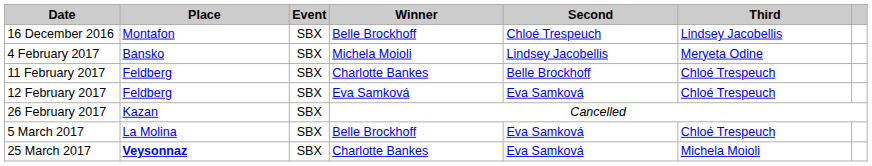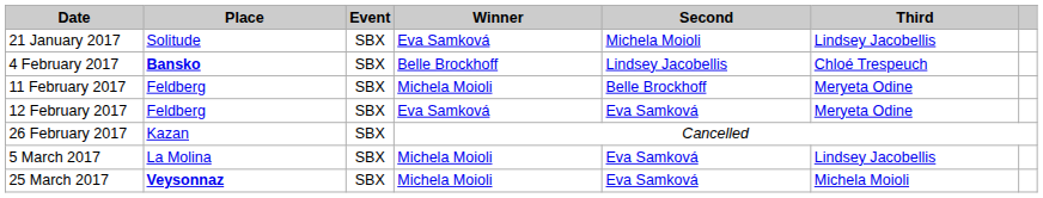- row: 16 December 2016 | Montafon | SBX | Belle Brockhoff | Chloé Trespeuch | Lindsey Jacobellis
+ row: 21 January 2017 | Solitude | SBX | Eva Samková | Michela Moioli | Lindsey Jacobellis
4 February 2017 | Place: normal -> bold
4 February 2017 | Winner: Michela Moioli -> Belle Brockhoff
4 February 2017 | Third: Meryeta Odine -> Chloé Trespeuch
11 February 2017 | Winner: Charlotte Bankes -> Michela Moioli
11 February 2017 | Third: Chloé Trespeuch -> Meryeta Odine
12 February 2017 | Third: Chloé Trespeuch -> Meryeta Odine
5 March 2017 | Winner: Belle Brockhoff -> Michela Moioli
5 March 2017 | Third: Chloé Trespeuch -> Lindsey Jacobellis
25 March 2017 | Winner: Charlotte Bankes -> Michela Moioli
